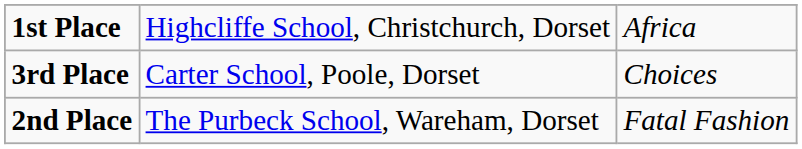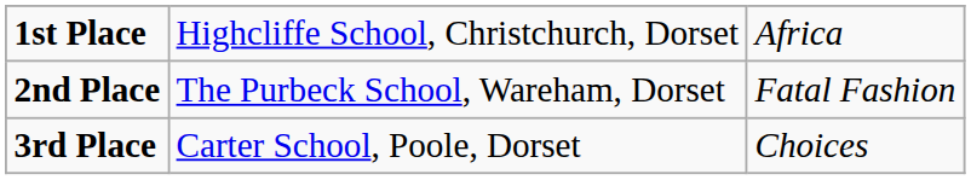rows swapped: 2nd Place <-> 3rd Place
